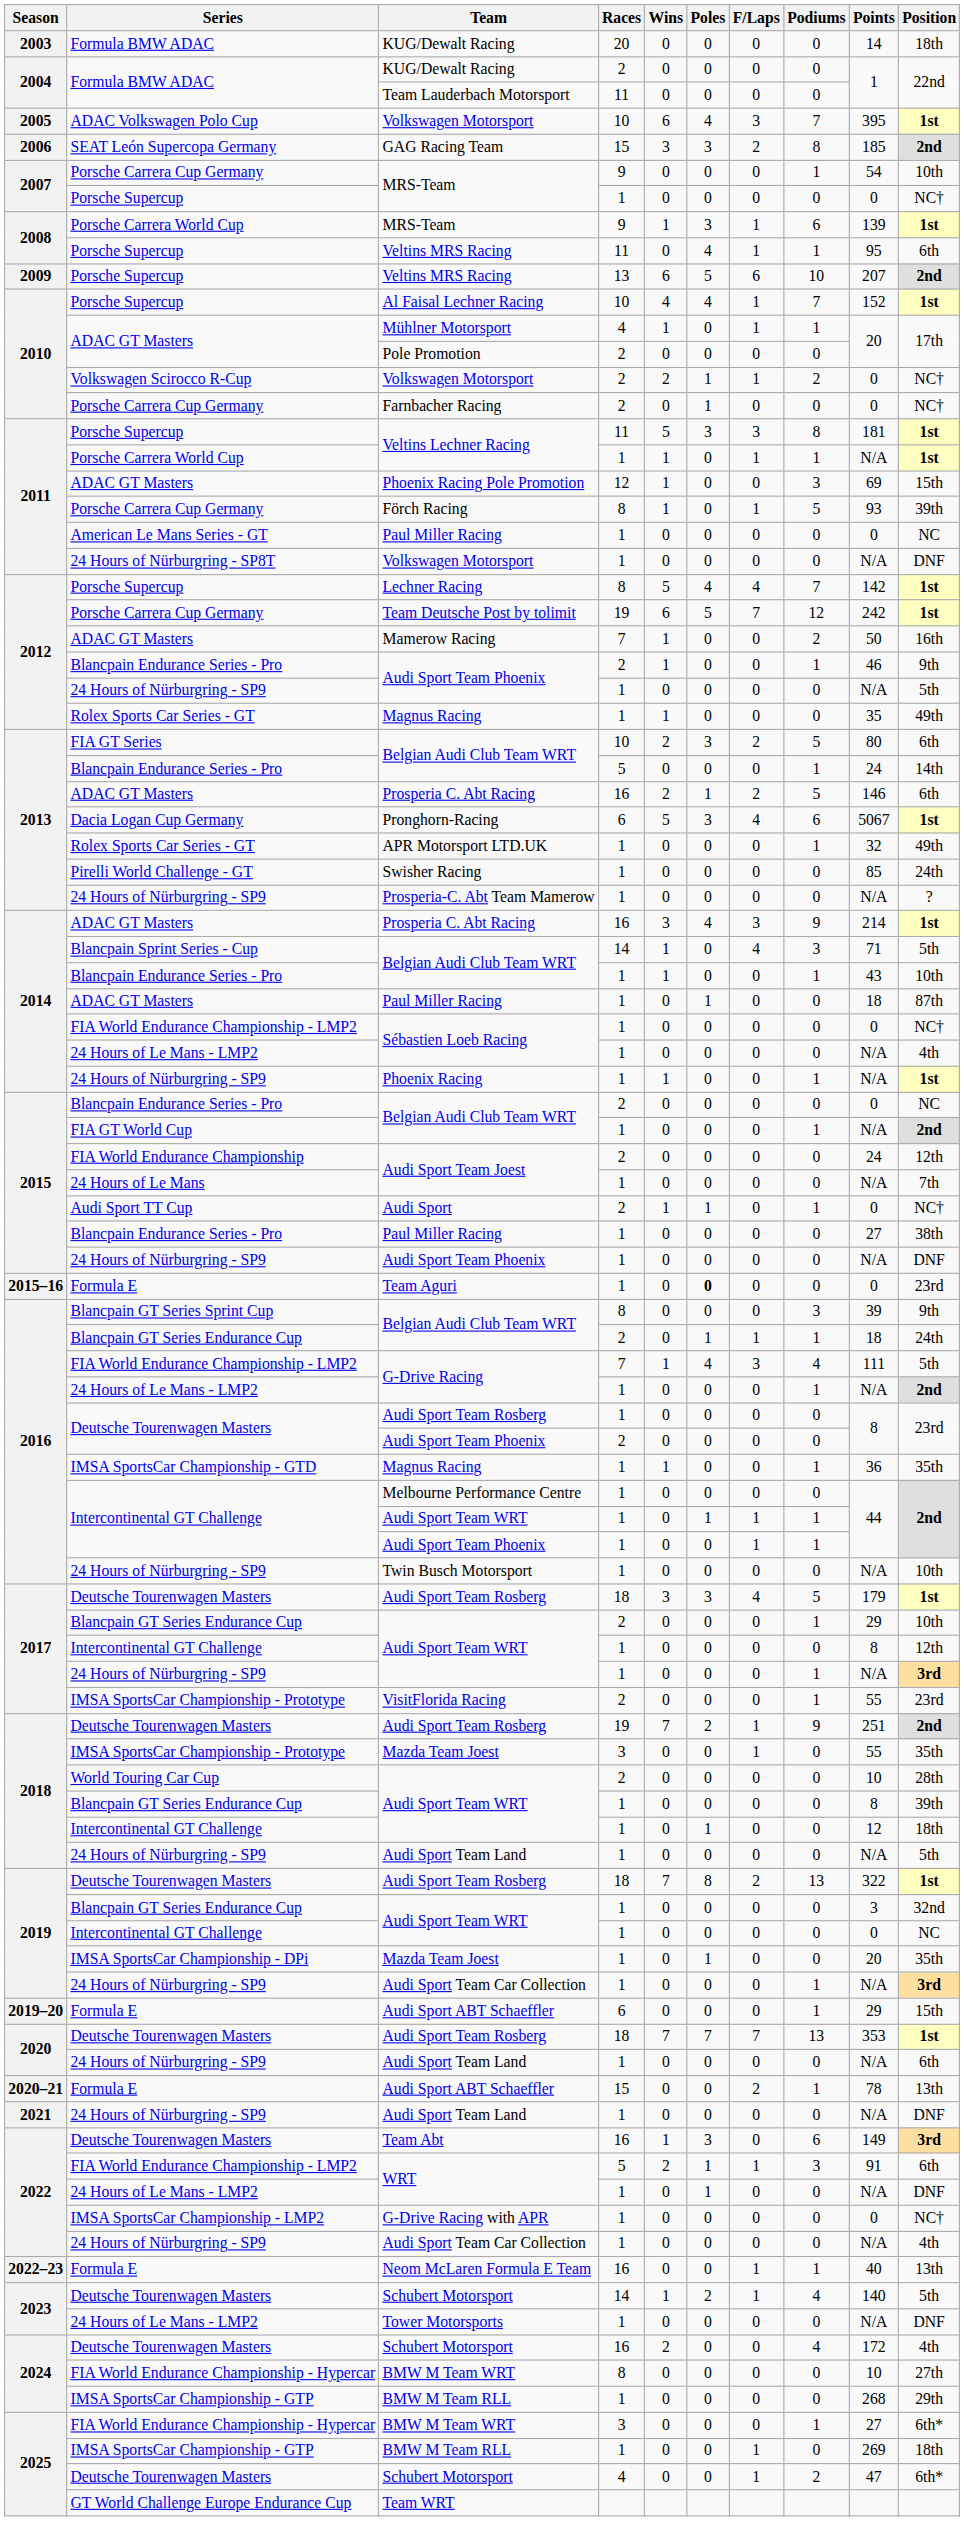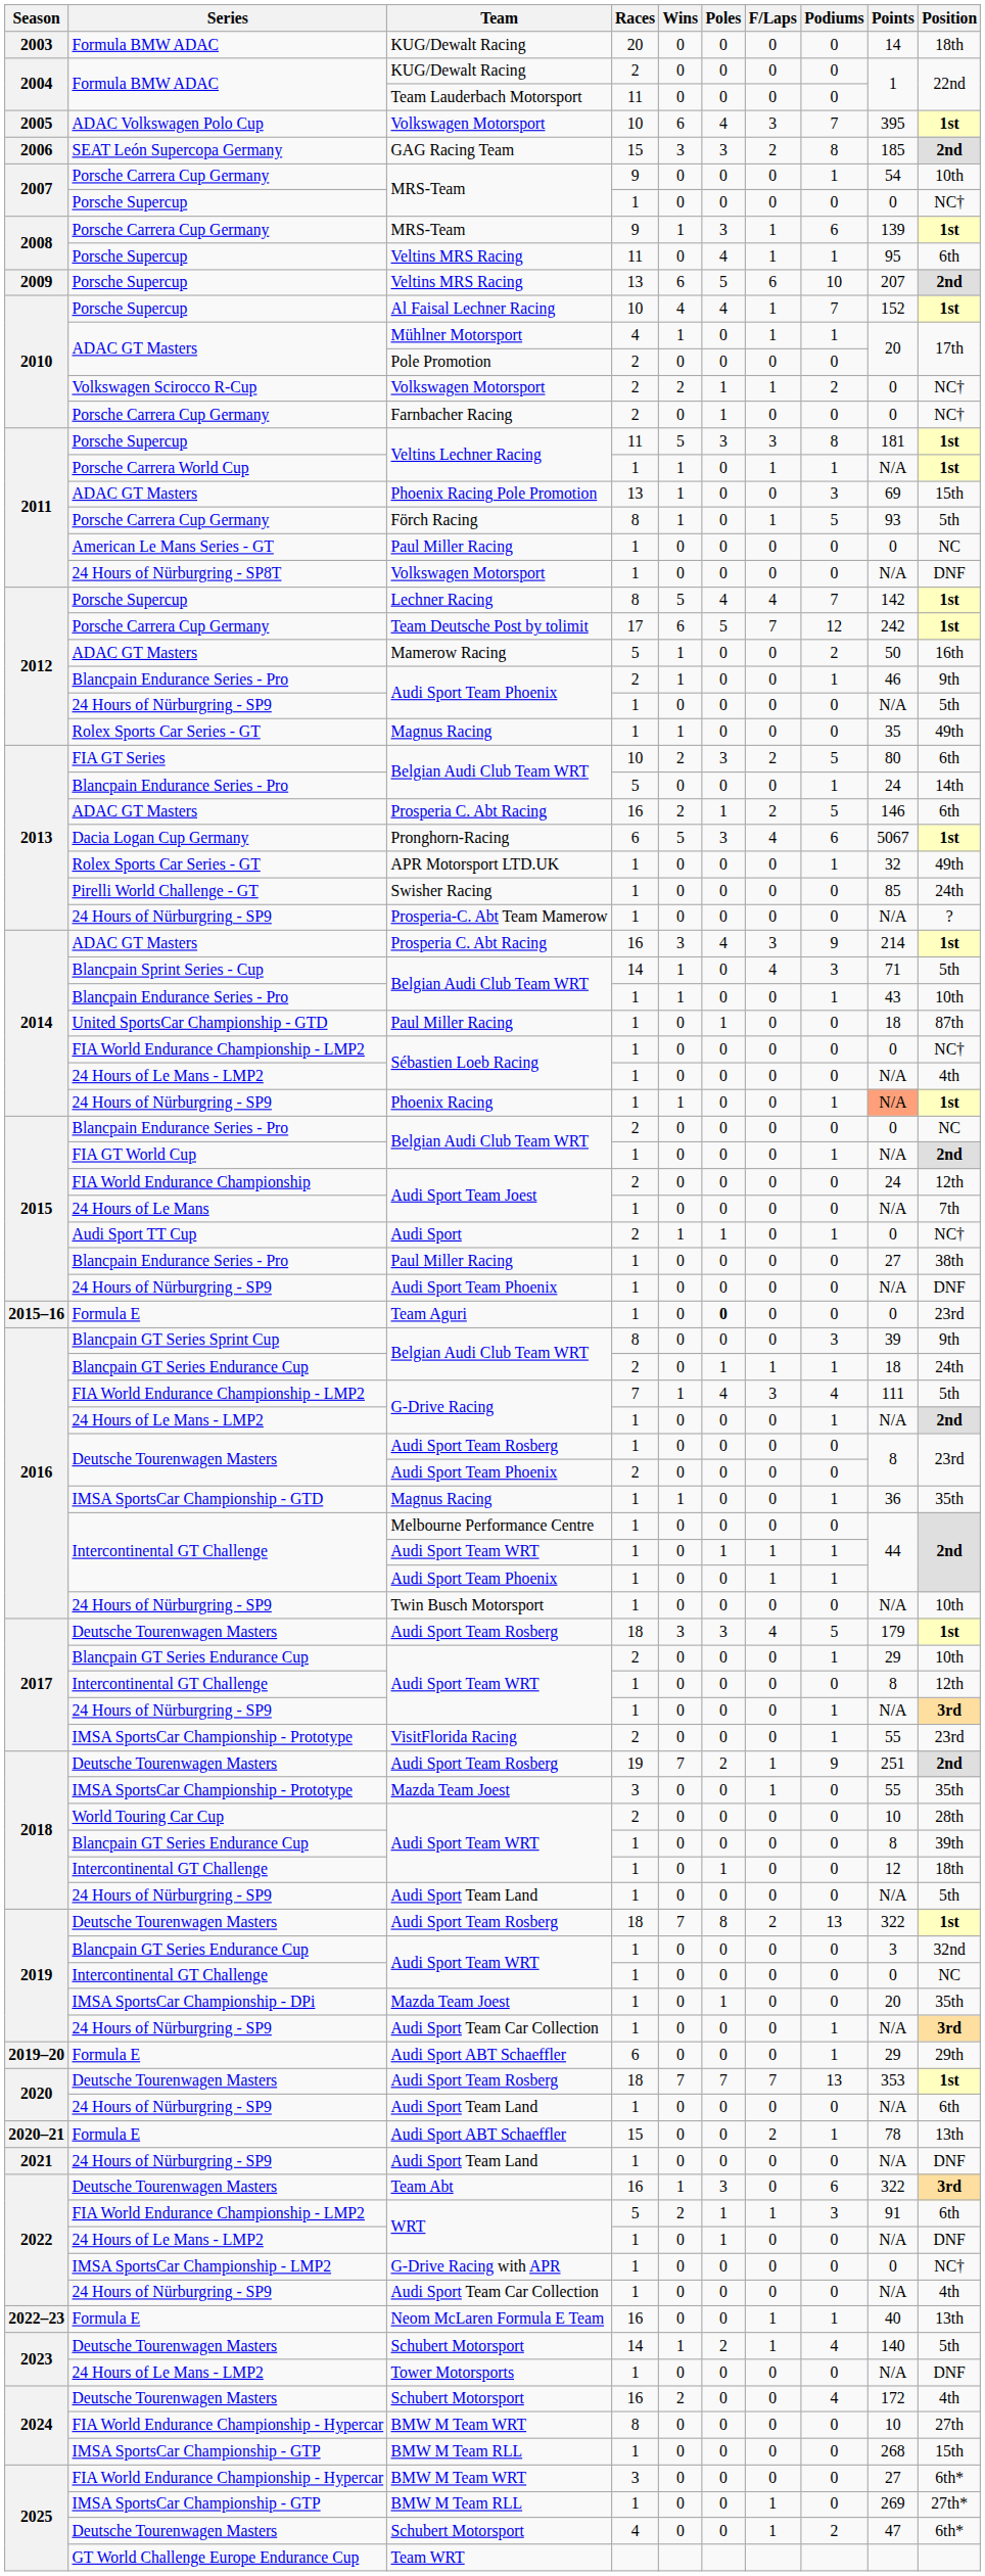2008 / MRS-Team | Series: Porsche Carrera World Cup -> Porsche Carrera Cup Germany
Phoenix Racing Pole Promotion | Races: 12 -> 13
Förch Racing | Position: 39th -> 5th
Team Deutsche Post by tolimit | Races: 19 -> 17
Mamerow Racing | Races: 7 -> 5
2014 / Paul Miller Racing | Series: ADAC GT Masters -> United SportsCar Championship - GTD
Phoenix Racing | Points: no background -> lightsalmon background
2019–20 / Audi Sport ABT Schaeffler | Position: 15th -> 29th
Team Abt | Points: 149 -> 322
2024 / BMW M Team RLL | Position: 29th -> 15th
2025 / BMW M Team WRT | Podiums: 1 -> 0
2025 / BMW M Team RLL | Position: 18th -> 27th*
